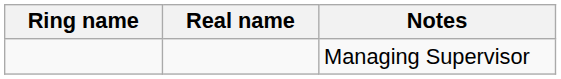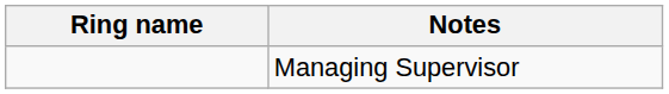- column: Real name
